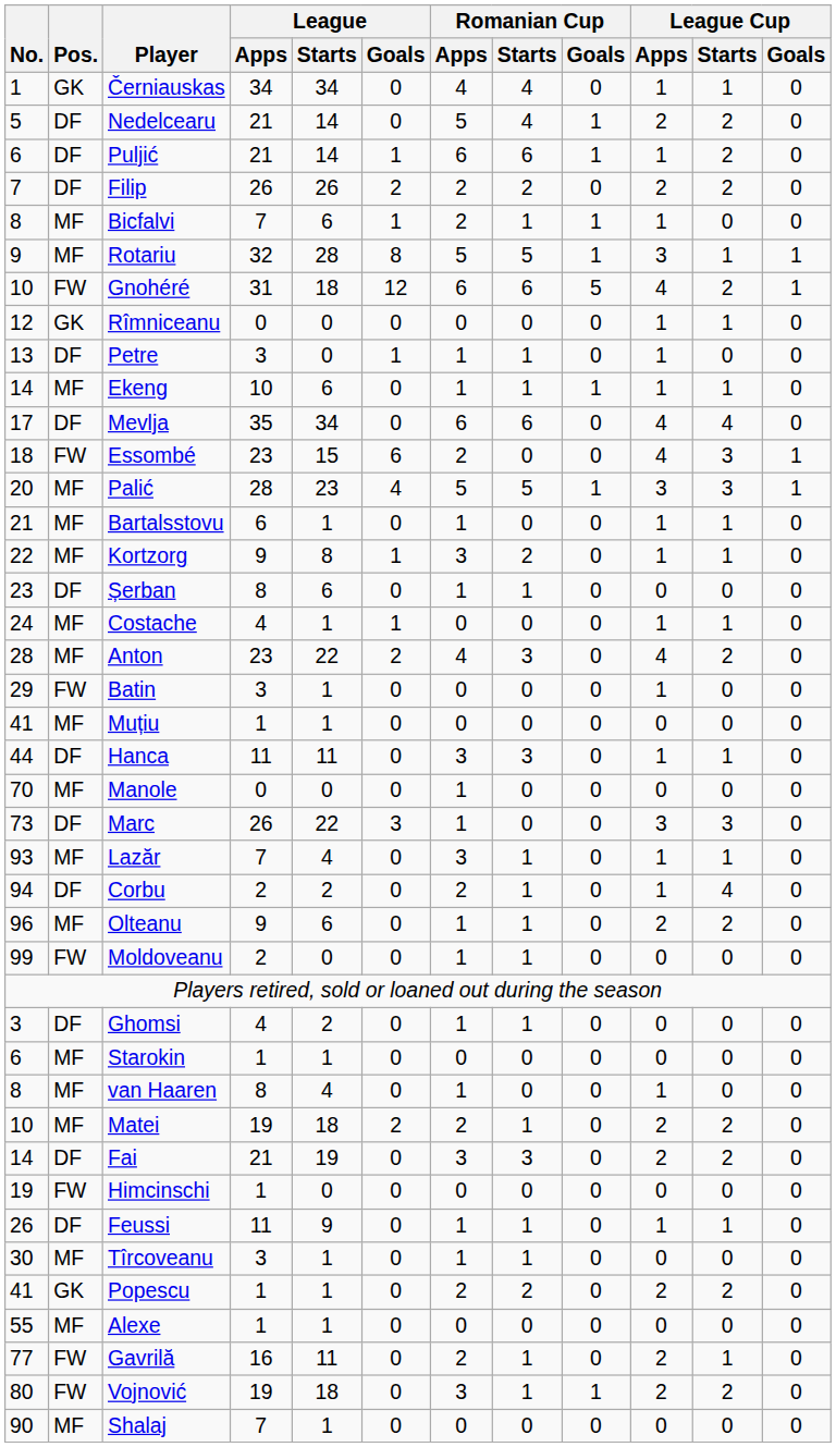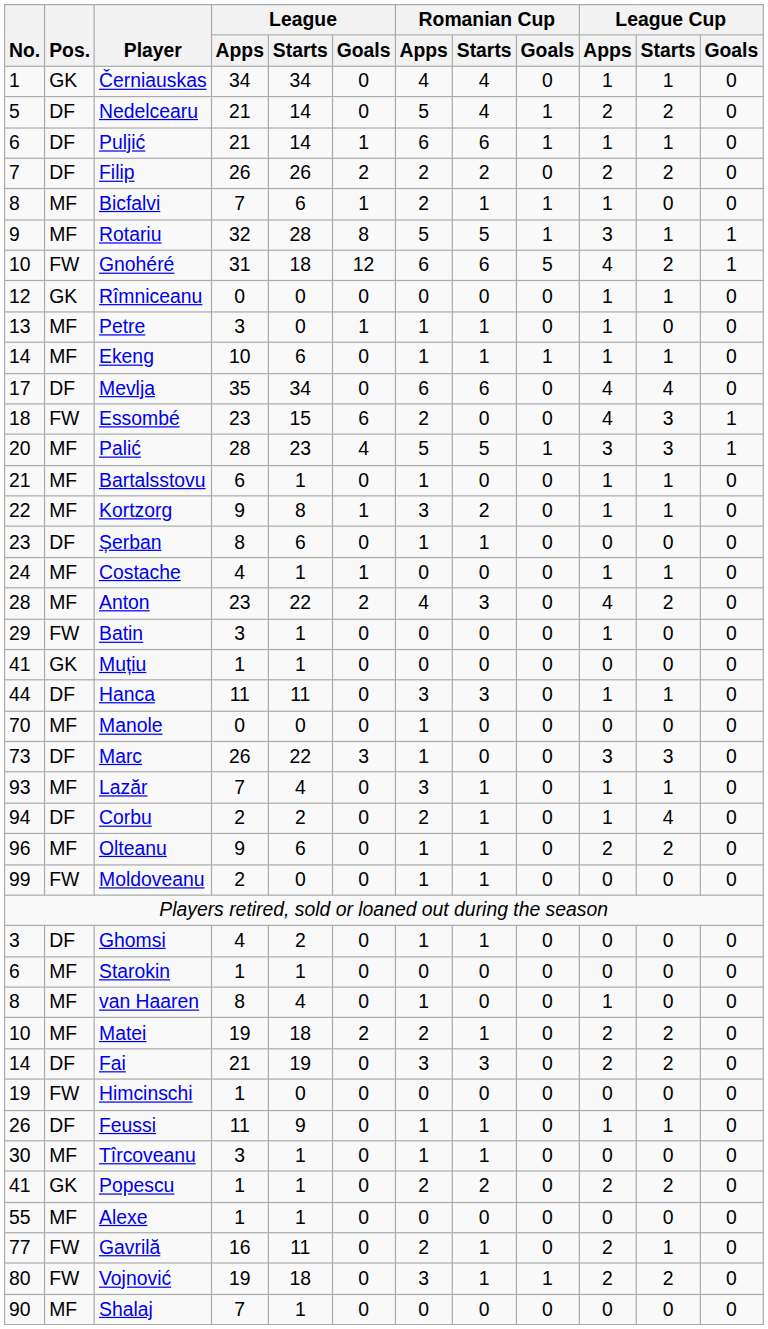Puljić | League Cup / Starts: 2 -> 1
Petre | Pos.: DF -> MF
Muțiu | Pos.: MF -> GK
